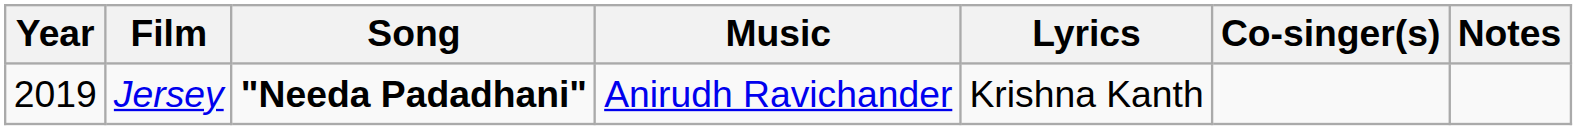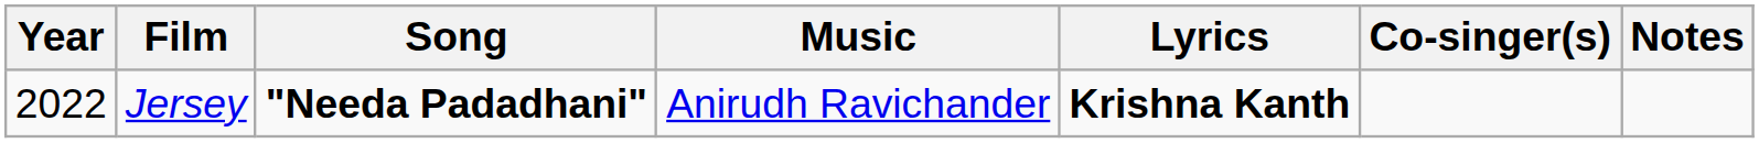Jersey | Year: 2019 -> 2022
Jersey | Lyrics: normal -> bold
